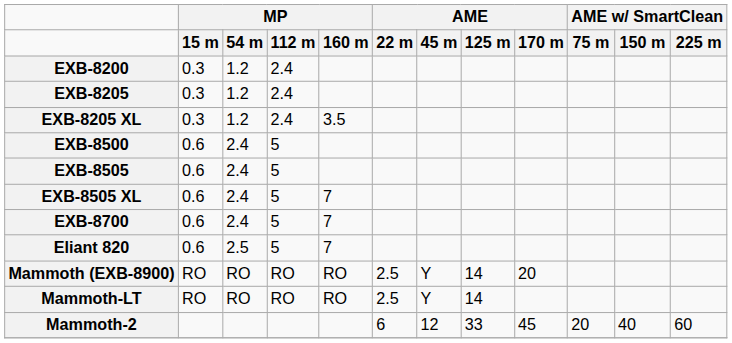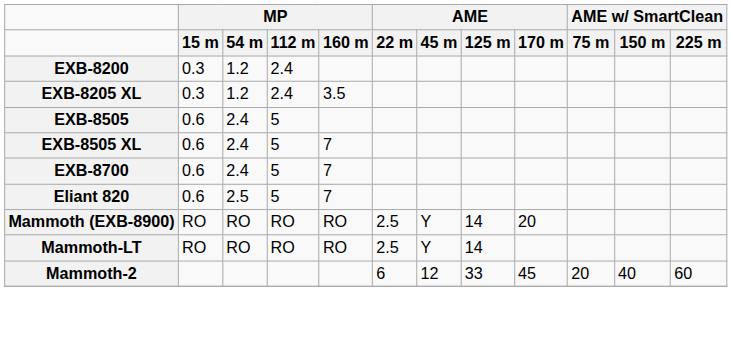- row: EXB-8205 | 0.3 | 1.2 | 2.4
- row: EXB-8500 | 0.6 | 2.4 | 5
